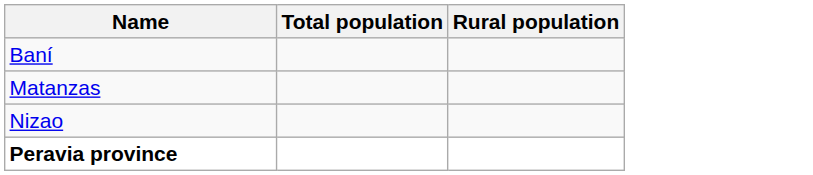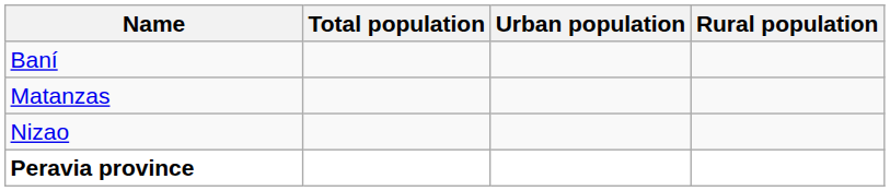+ column: Urban population
